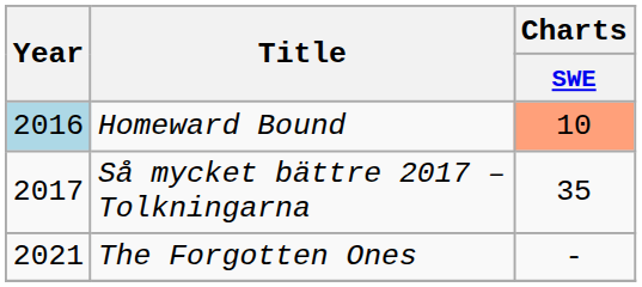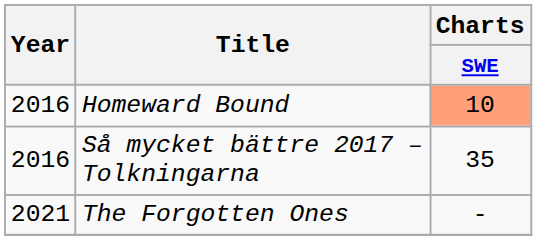Homeward Bound | Year: lightblue background -> no background
Så mycket bättre 2017 – Tolkningarna | Year: 2017 -> 2016
